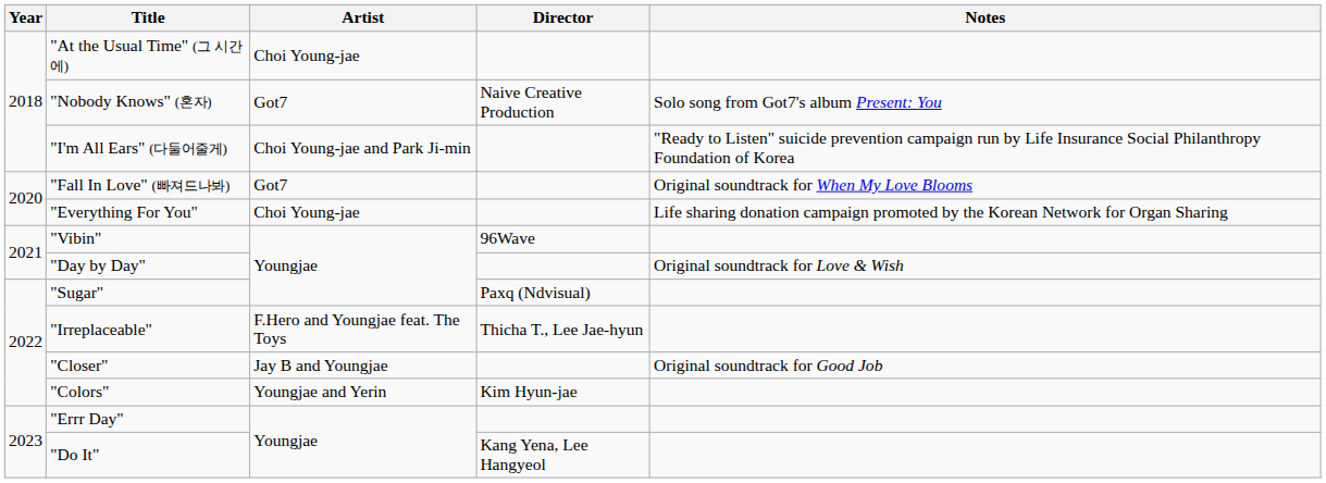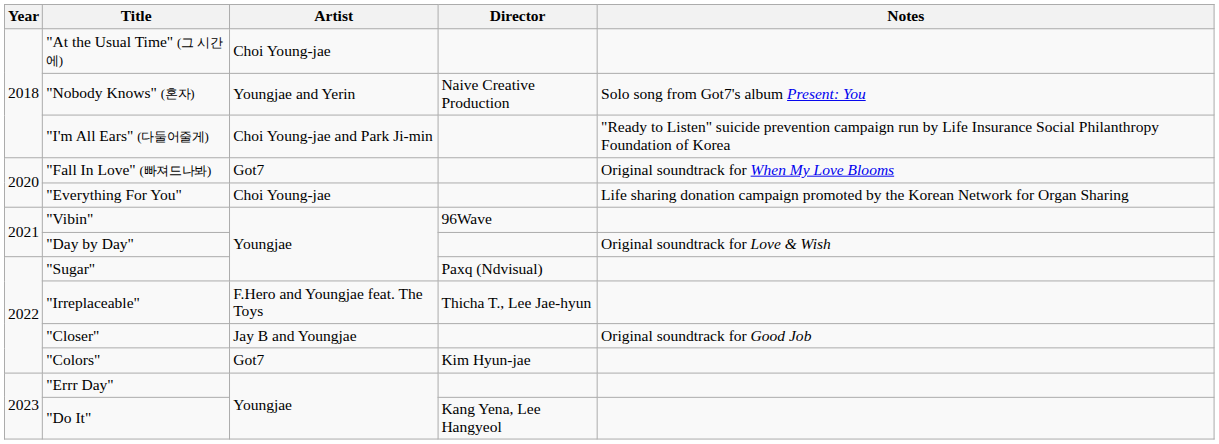"Nobody Knows" (혼자) | Artist: Got7 -> Youngjae and Yerin
"Colors" | Artist: Youngjae and Yerin -> Got7
